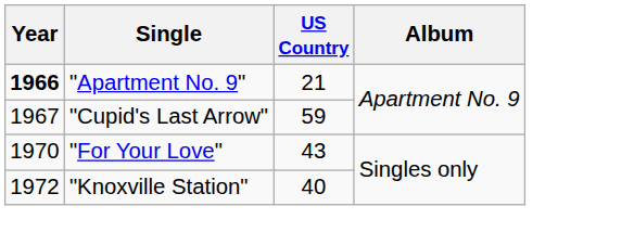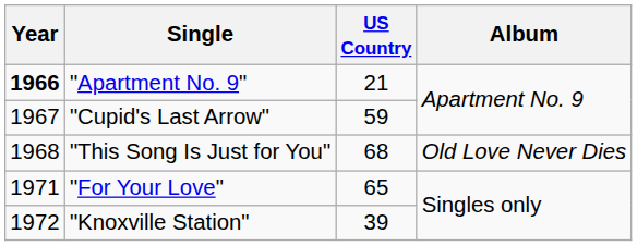+ row: 1968 | "This Song Is Just for You" | 68 | Old Love Never Dies
"For Your Love" | Year: 1970 -> 1971
"For Your Love" | US Country: 43 -> 65
"Knoxville Station" | US Country: 40 -> 39
